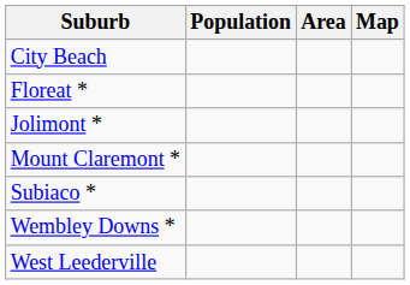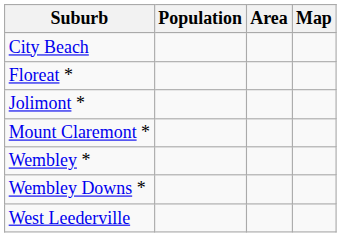- row: Subiaco *
+ row: Wembley *
